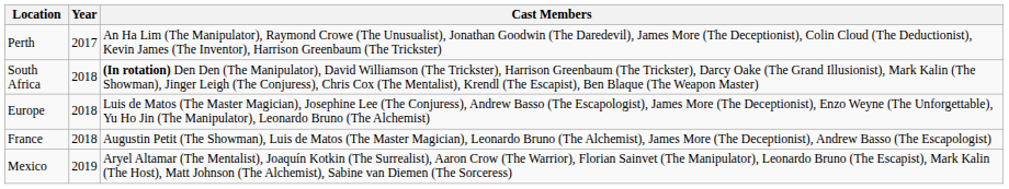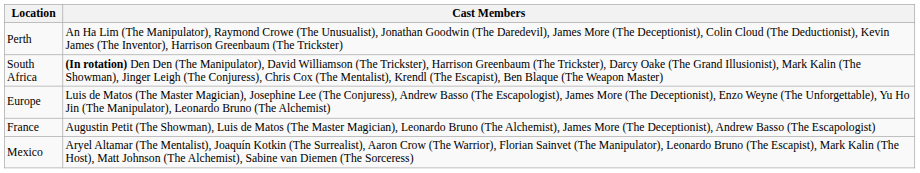- column: Year | 2017 | 2018 | 2018 | 2018 | 2019
